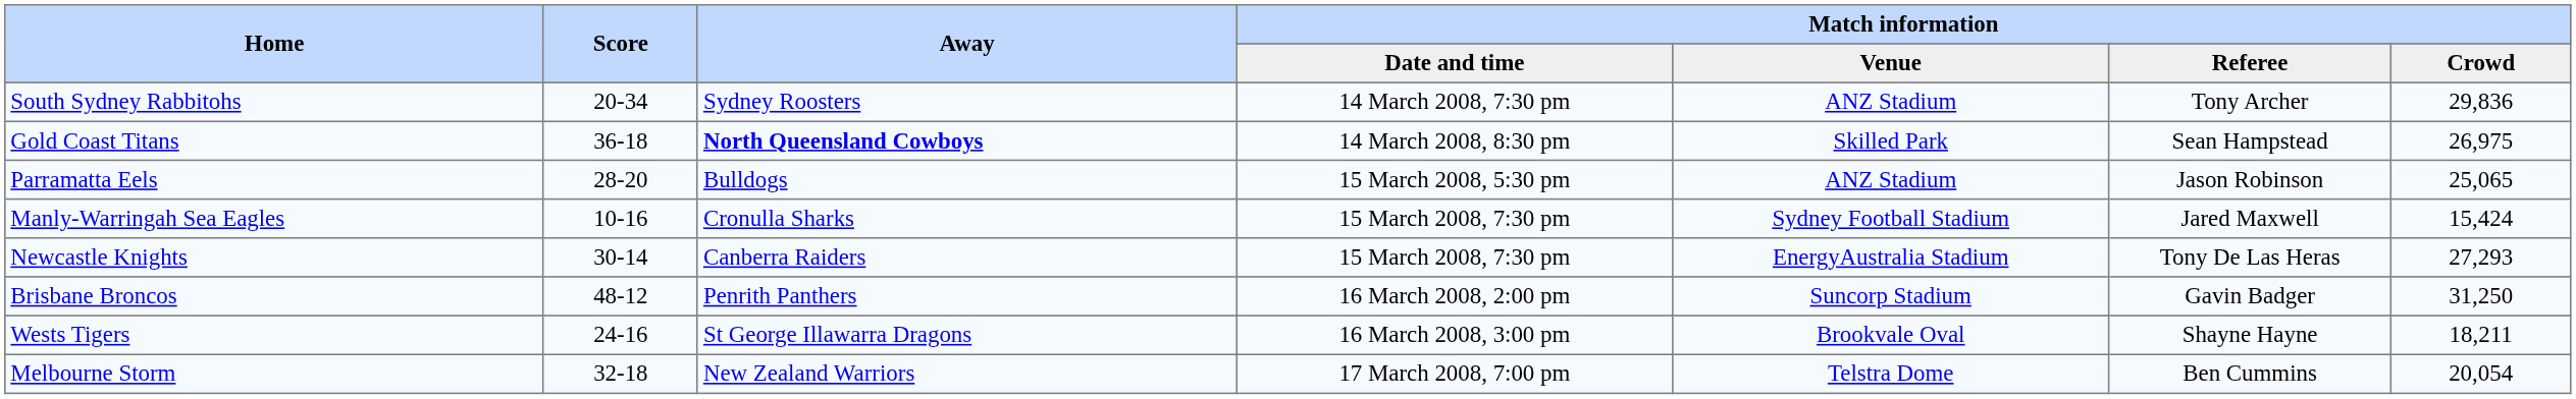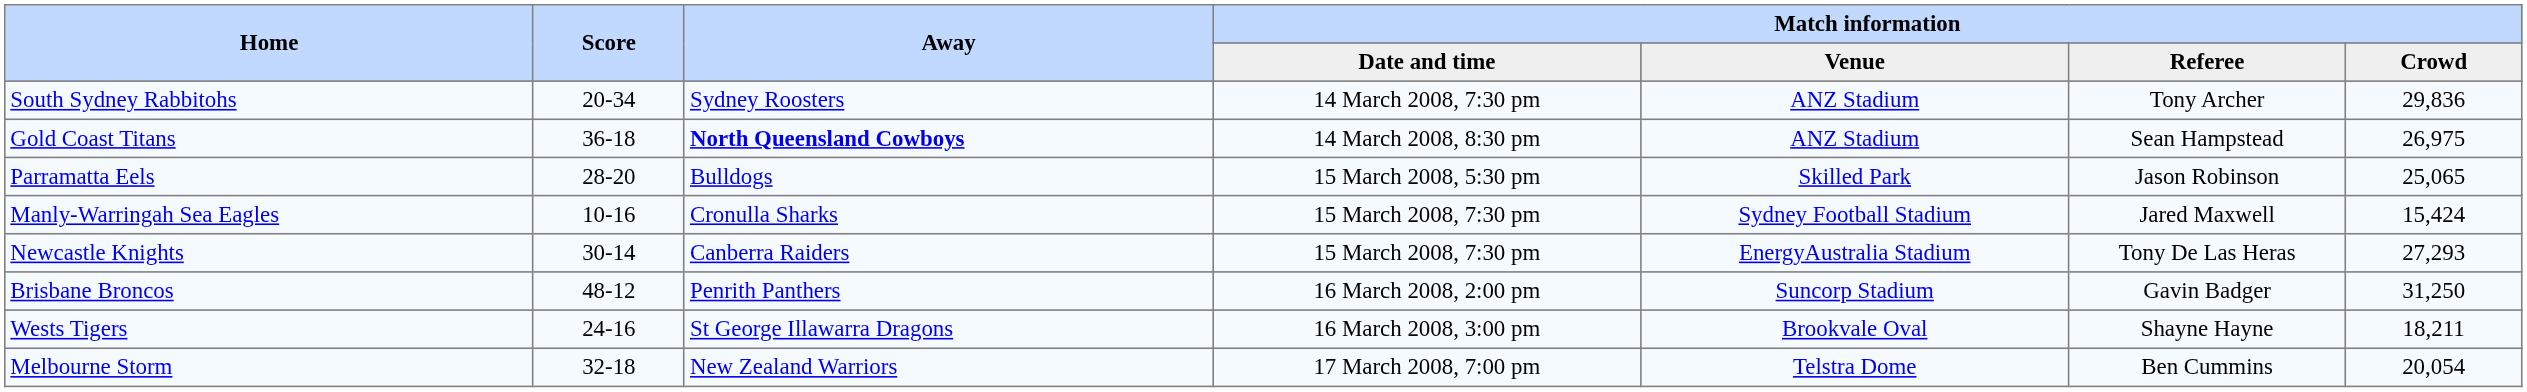Gold Coast Titans | Match information / Venue: Skilled Park -> ANZ Stadium
Parramatta Eels | Match information / Venue: ANZ Stadium -> Skilled Park
